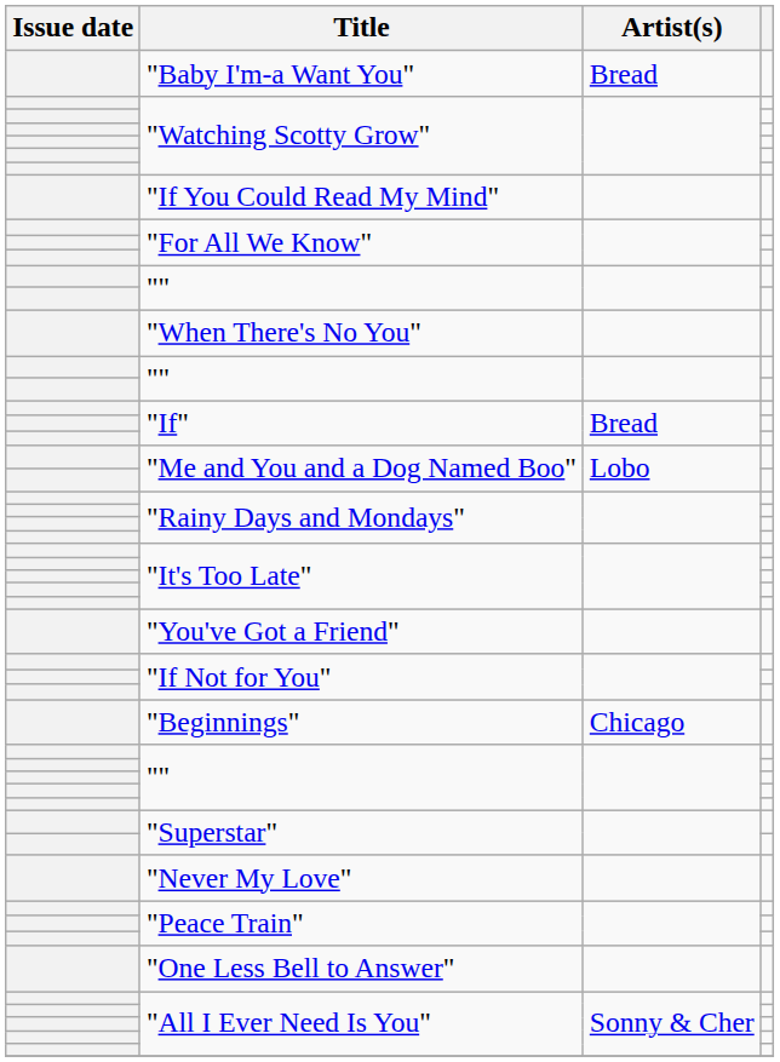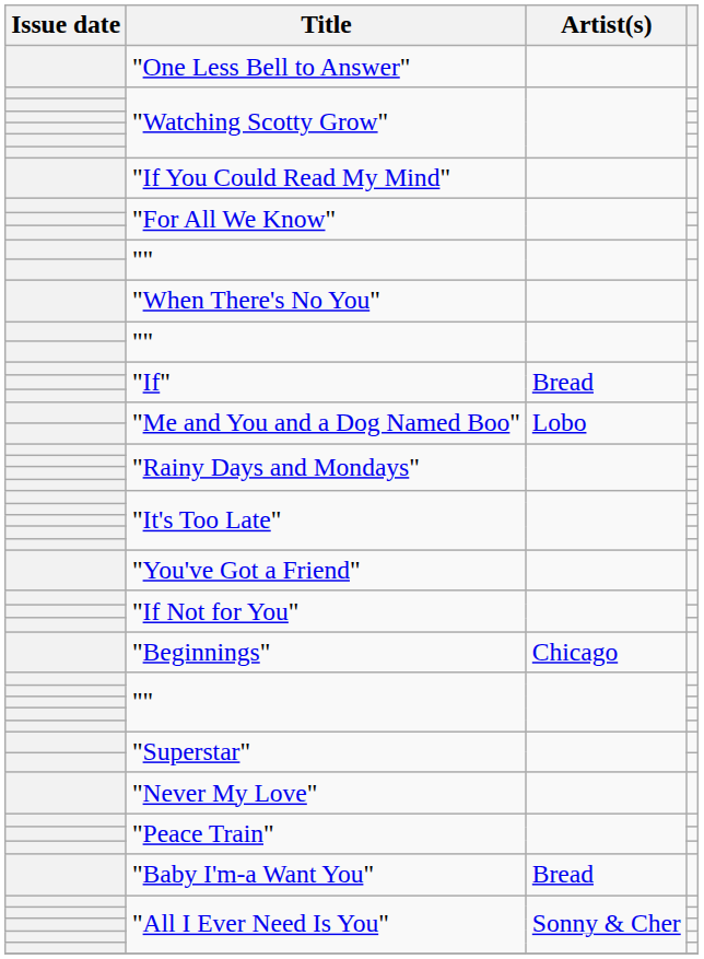rows swapped: "One Less Bell to Answer" <-> "Baby I'm-a Want You"
